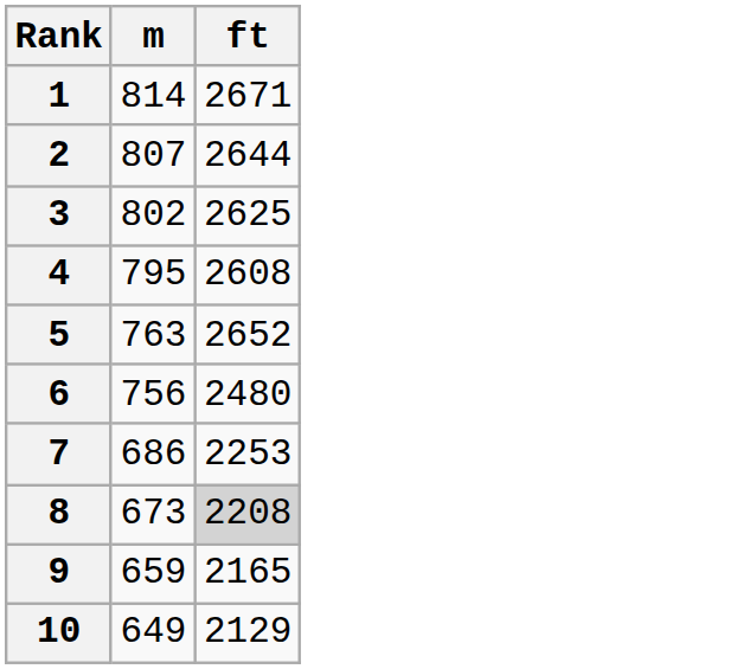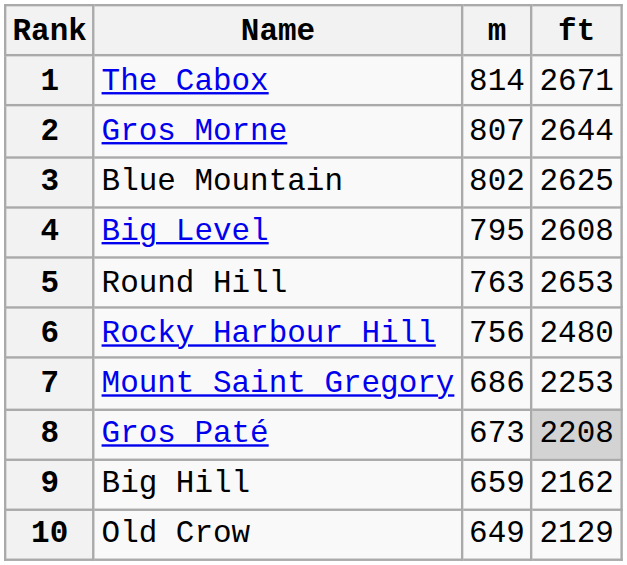+ column: Name | The Cabox | Gros Morne | Blue Mountain | Big Level | Round Hill | Rocky Harbour Hill | Mount Saint Gregory | Gros Paté | Big Hill | Old Crow
5 | ft: 2652 -> 2653
9 | ft: 2165 -> 2162
